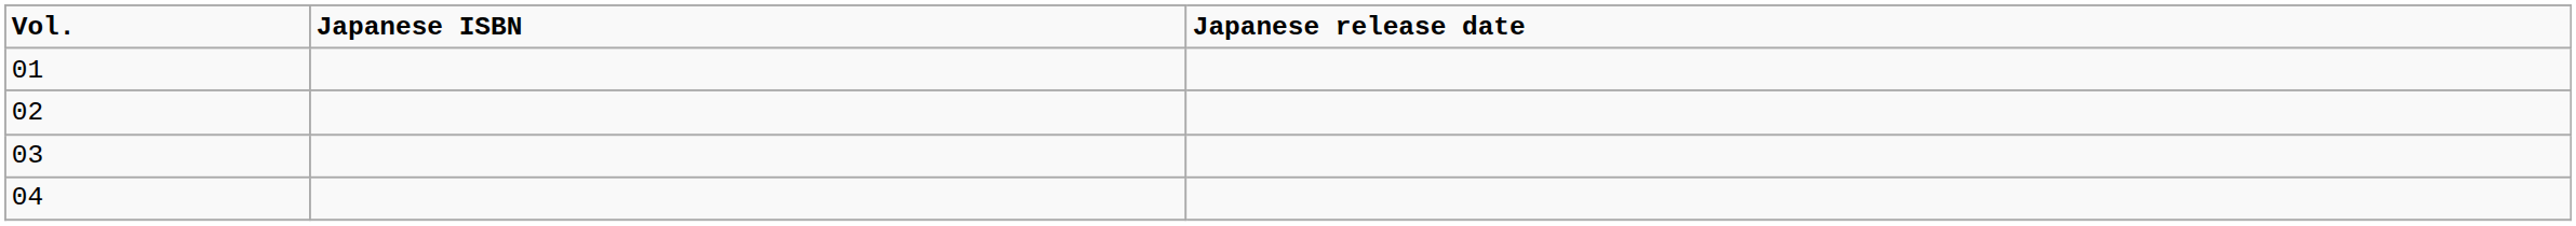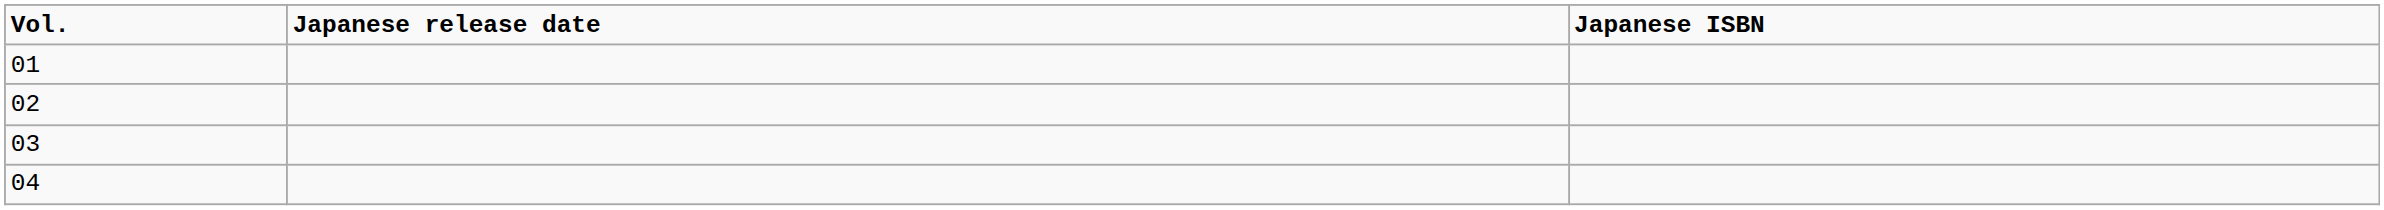columns swapped: Japanese release date <-> Japanese ISBN
